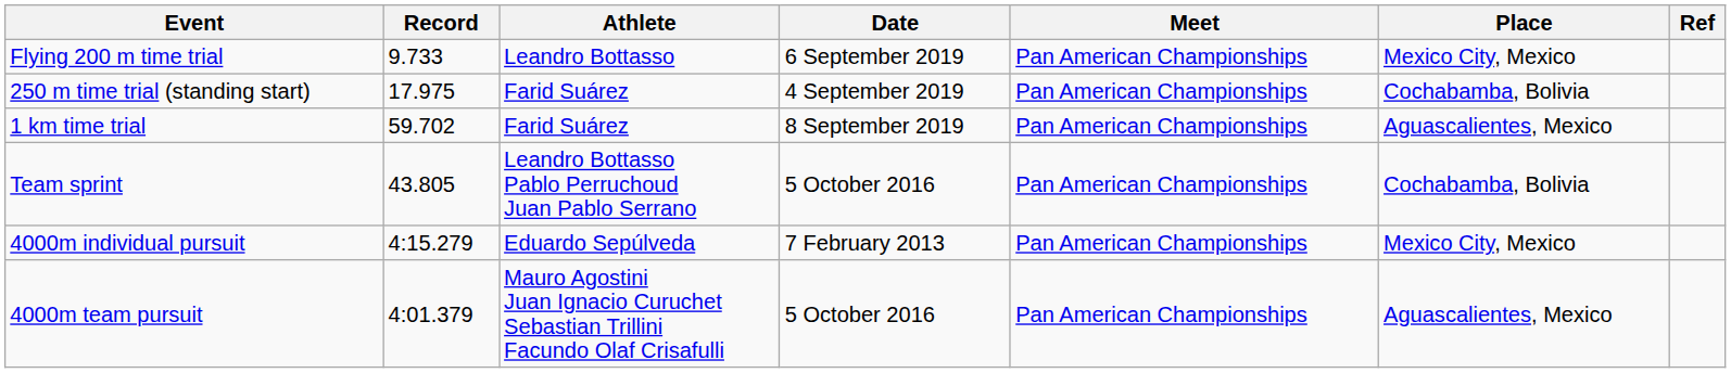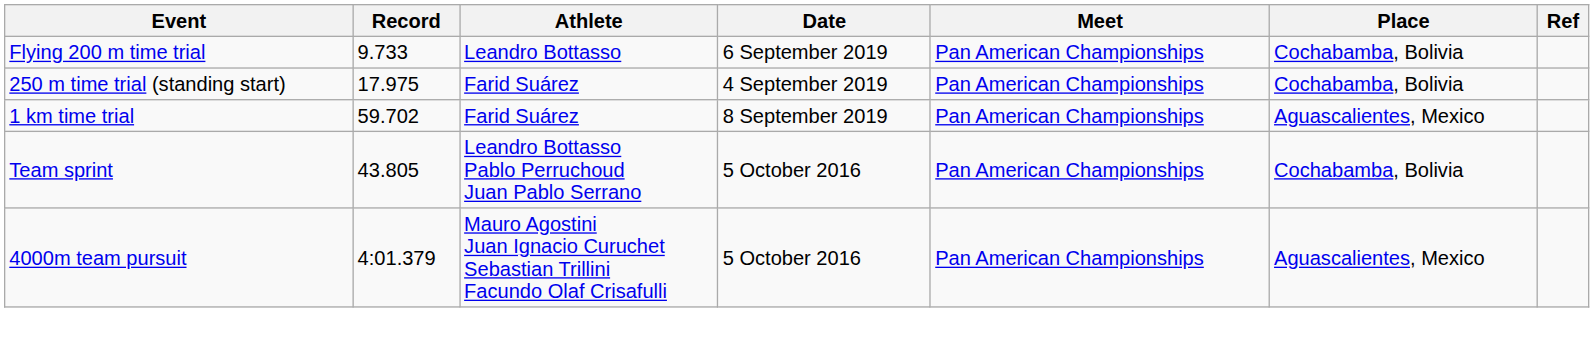Flying 200 m time trial | Place: Mexico City, Mexico -> Cochabamba, Bolivia
- row: 4000m individual pursuit | 4:15.279 | Eduardo Sepúlveda | 7 February 2013 | Pan American Championships | Mexico City, Mexico
